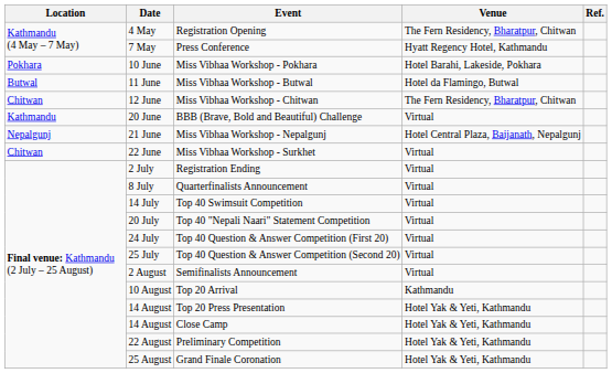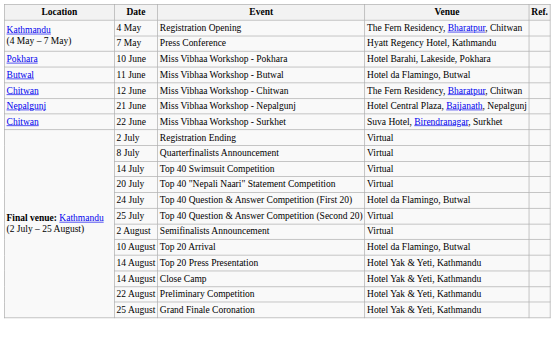- row: Kathmandu | 20 June | BBB (Brave, Bold and Beautiful) Challenge | Virtual
Miss Vibhaa Workshop - Surkhet | Venue: Virtual -> Suva Hotel, Birendranagar, Surkhet
Top 40 Question & Answer Competition (First 20) | Venue: Virtual -> Hotel da Flamingo, Butwal
Top 20 Arrival | Venue: Kathmandu -> Hotel da Flamingo, Butwal
